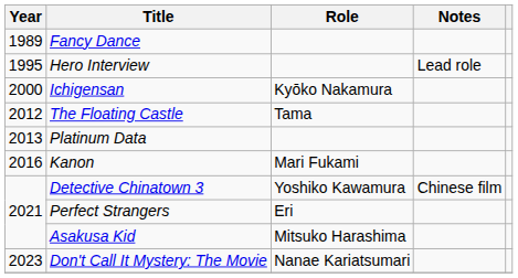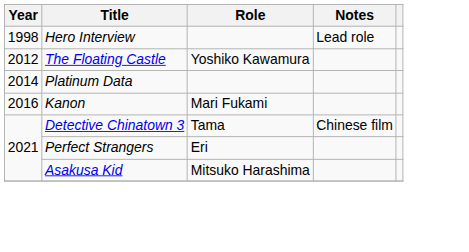- row: 1989 | Fancy Dance
Hero Interview | Year: 1995 -> 1998
- row: 2000 | Ichigensan | Kyōko Nakamura
The Floating Castle | Role: Tama -> Yoshiko Kawamura
Platinum Data | Year: 2013 -> 2014
Detective Chinatown 3 | Role: Yoshiko Kawamura -> Tama
- row: 2023 | Don't Call It Mystery: The Movie | Nanae Kariatsumari
